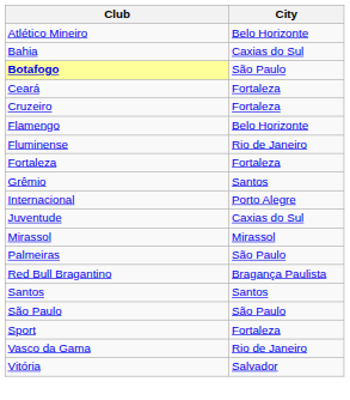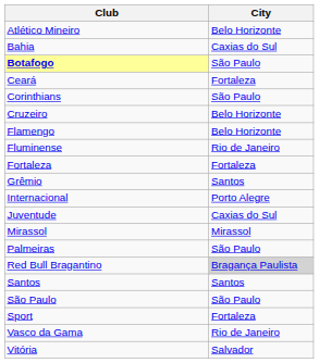+ row: Corinthians | São Paulo
Cruzeiro | City: Fortaleza -> Belo Horizonte
Red Bull Bragantino | City: no background -> lightgrey background
